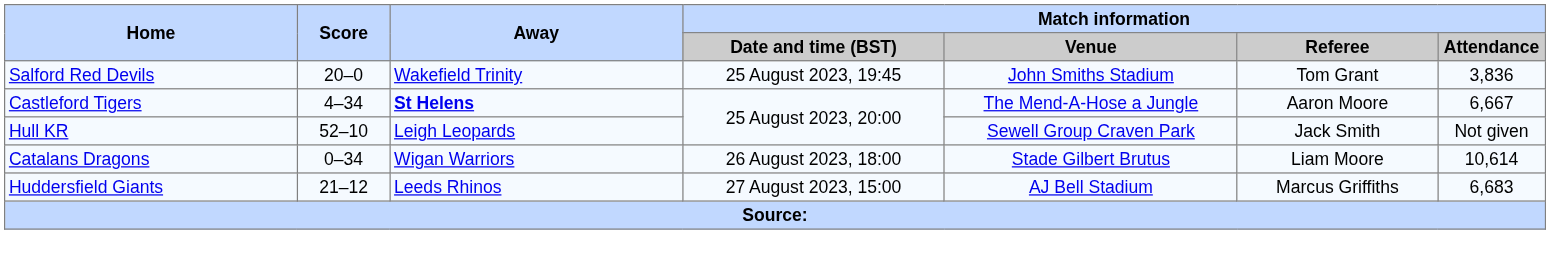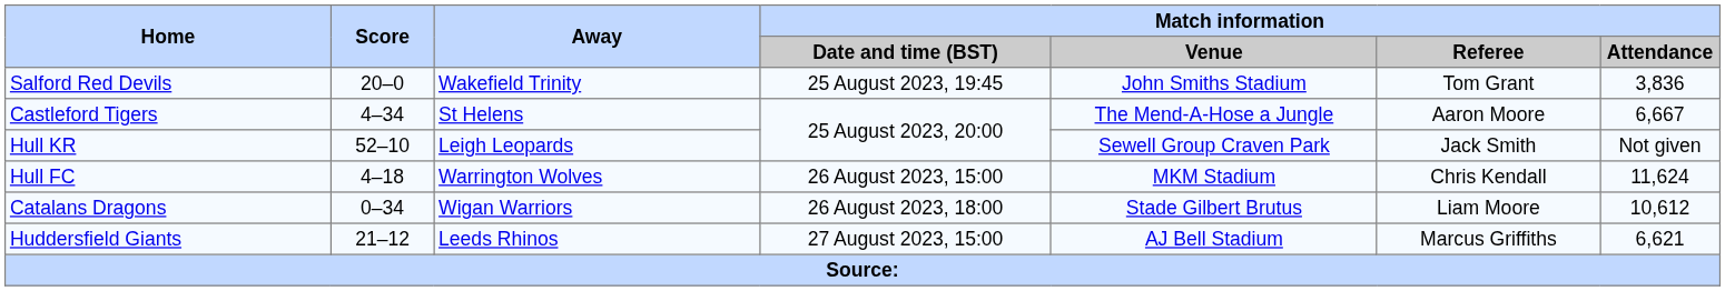Castleford Tigers | Away: bold -> normal
+ row: Hull FC | 4–18 | Warrington Wolves | 26 August 2023, 15:00 | MKM Stadium | Chris Kendall | 11,624
Catalans Dragons | Match information / Attendance: 10,614 -> 10,612
Huddersfield Giants | Match information / Attendance: 6,683 -> 6,621
